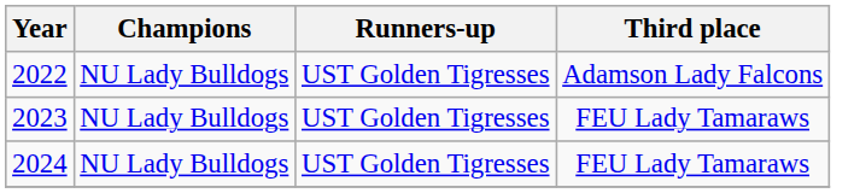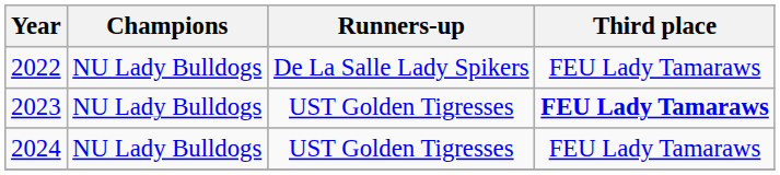2022 | Runners-up: UST Golden Tigresses -> De La Salle Lady Spikers
2022 | Third place: Adamson Lady Falcons -> FEU Lady Tamaraws
2023 | Third place: normal -> bold
